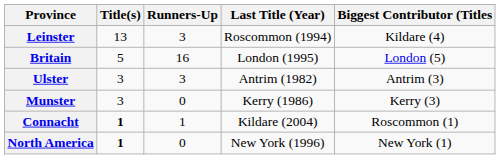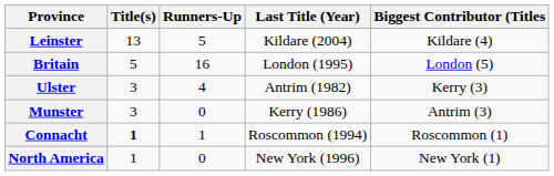Leinster | Runners-Up: 3 -> 5
Leinster | Last Title (Year): Roscommon (1994) -> Kildare (2004)
Ulster | Runners-Up: 3 -> 4
Ulster | Biggest Contributor (Titles: Antrim (3) -> Kerry (3)
Munster | Biggest Contributor (Titles: Kerry (3) -> Antrim (3)
Connacht | Last Title (Year): Kildare (2004) -> Roscommon (1994)
North America | Title(s): bold -> normal
